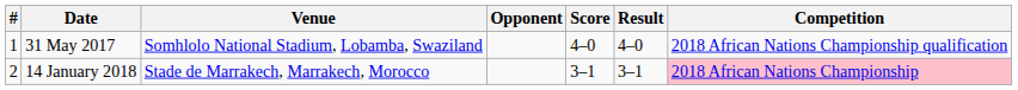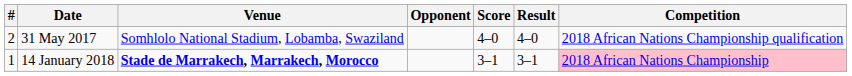31 May 2017 | #: 1 -> 2
14 January 2018 | #: 2 -> 1
14 January 2018 | Venue: normal -> bold
